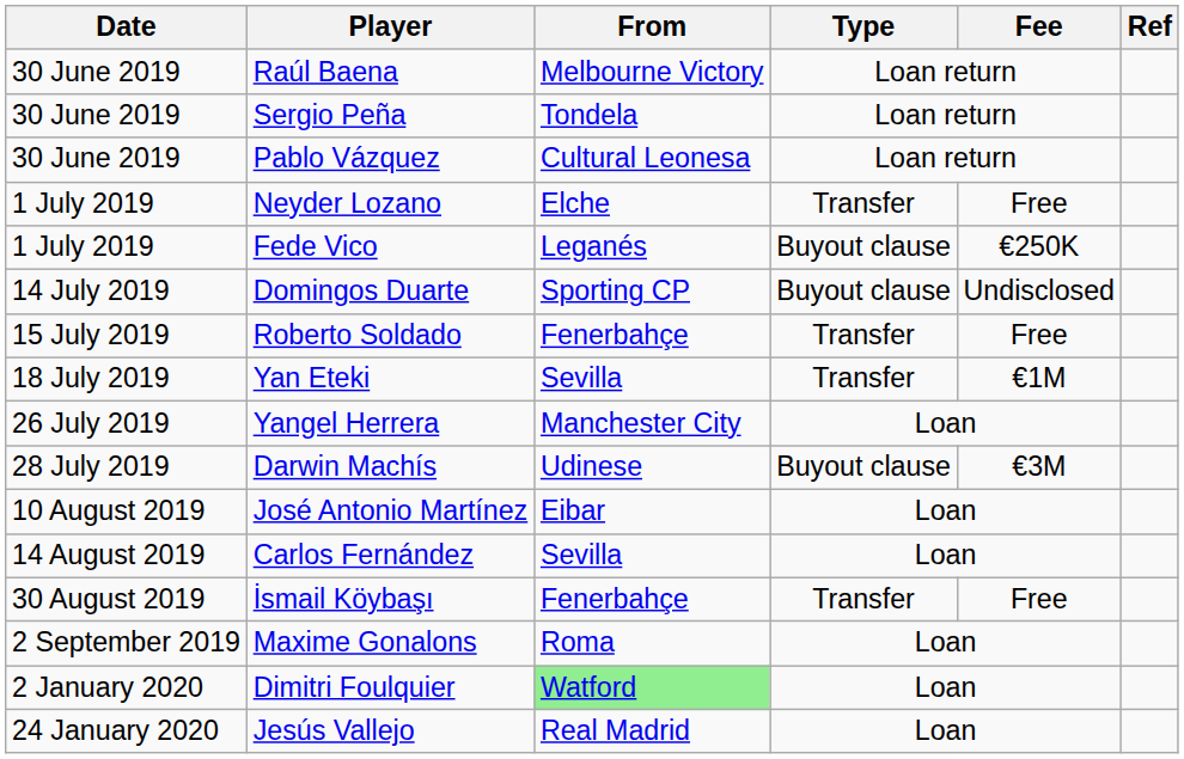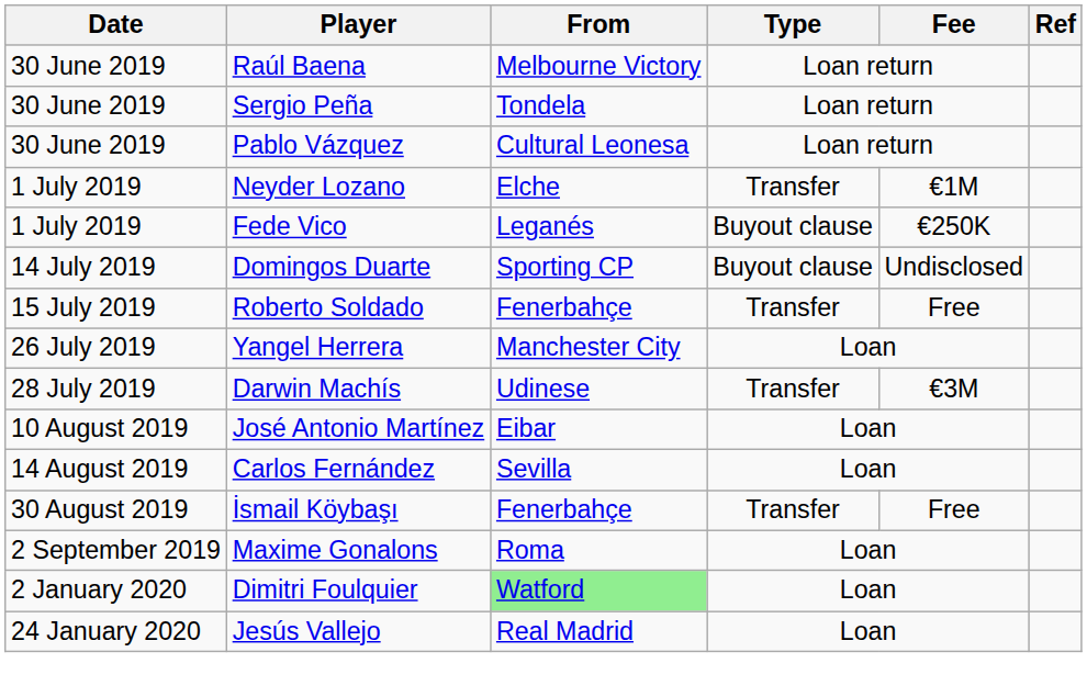Neyder Lozano | Fee: Free -> €1M
- row: 18 July 2019 | Yan Eteki | Sevilla | Transfer | €1M
Darwin Machís | Type: Buyout clause -> Transfer
